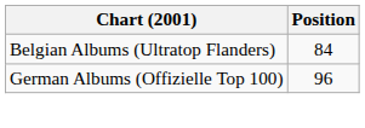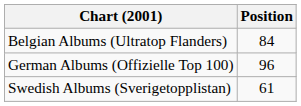+ row: Swedish Albums (Sverigetopplistan) | 61
